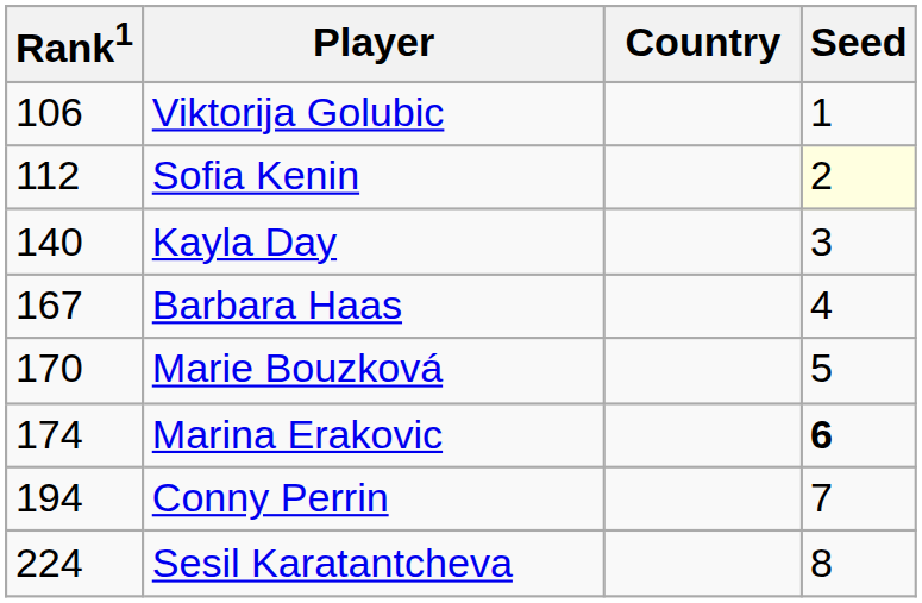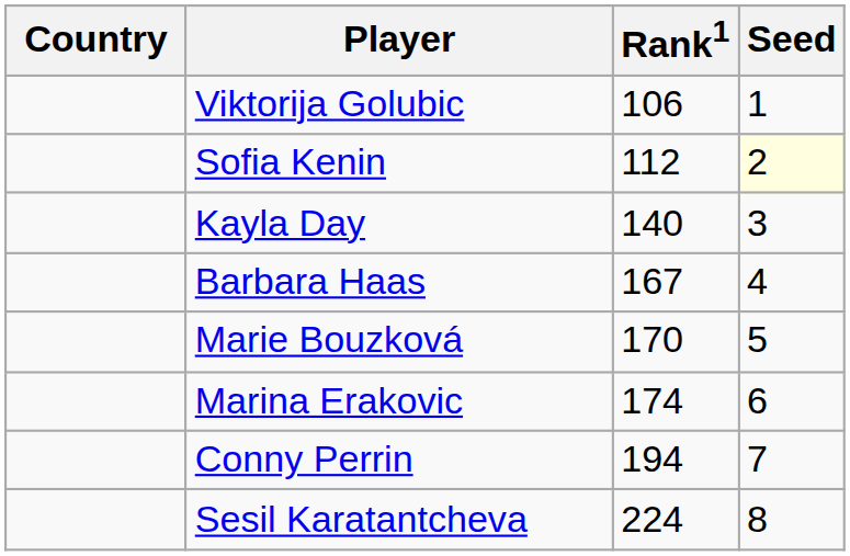columns swapped: Country <-> Rank1
Marina Erakovic | Seed: bold -> normal
